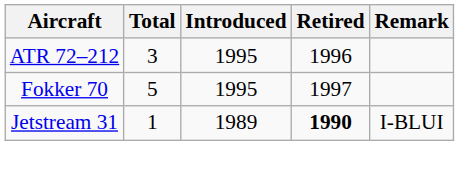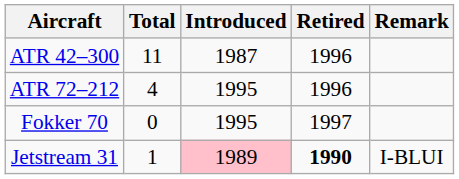+ row: ATR 42–300 | 11 | 1987 | 1996
ATR 72–212 | Total: 3 -> 4
Fokker 70 | Total: 5 -> 0
Jetstream 31 | Introduced: no background -> pink background
